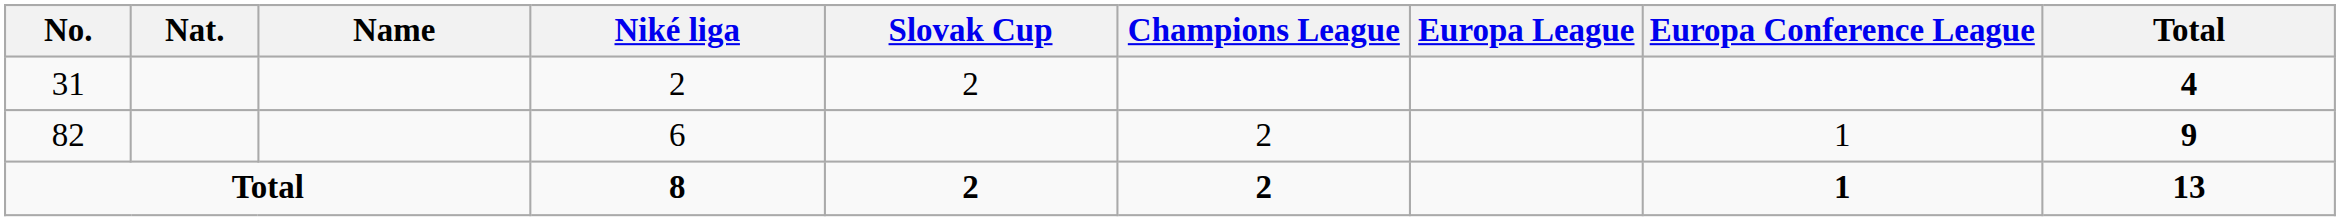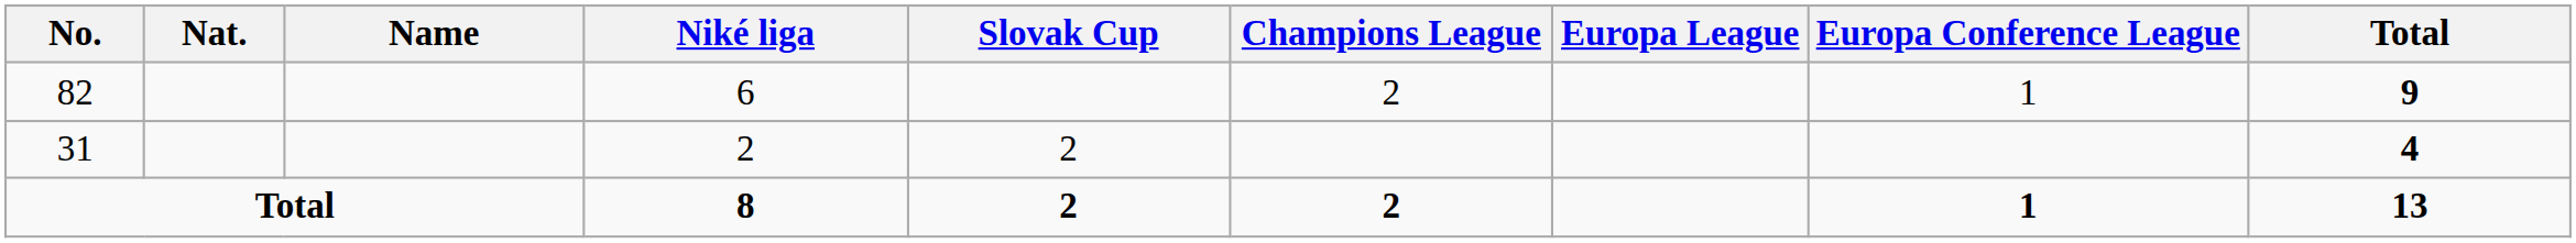rows swapped: 31 <-> 82
